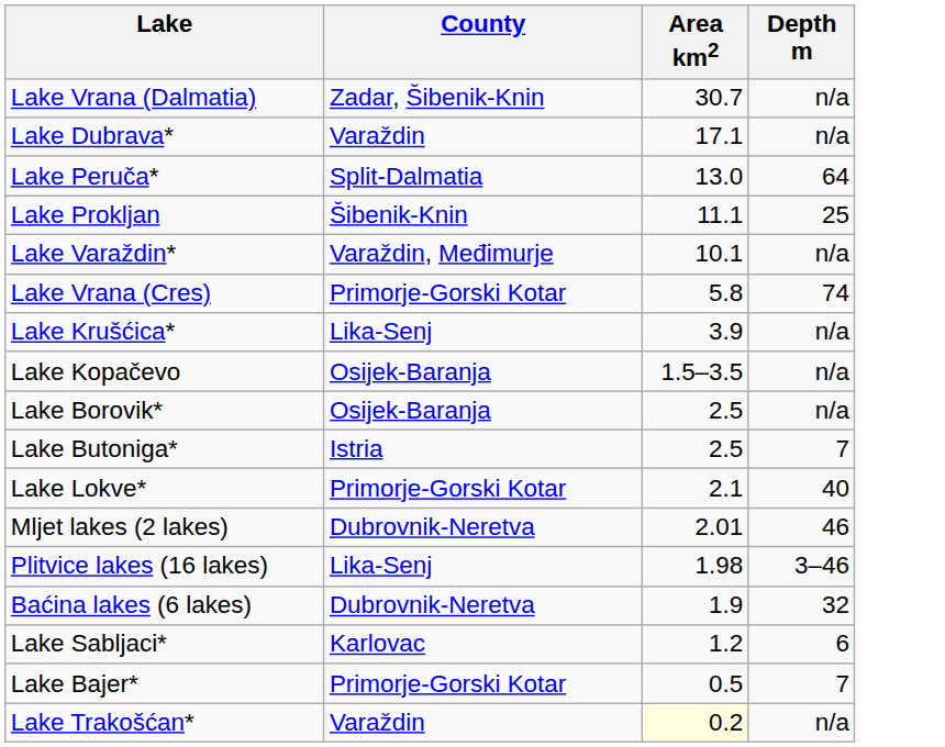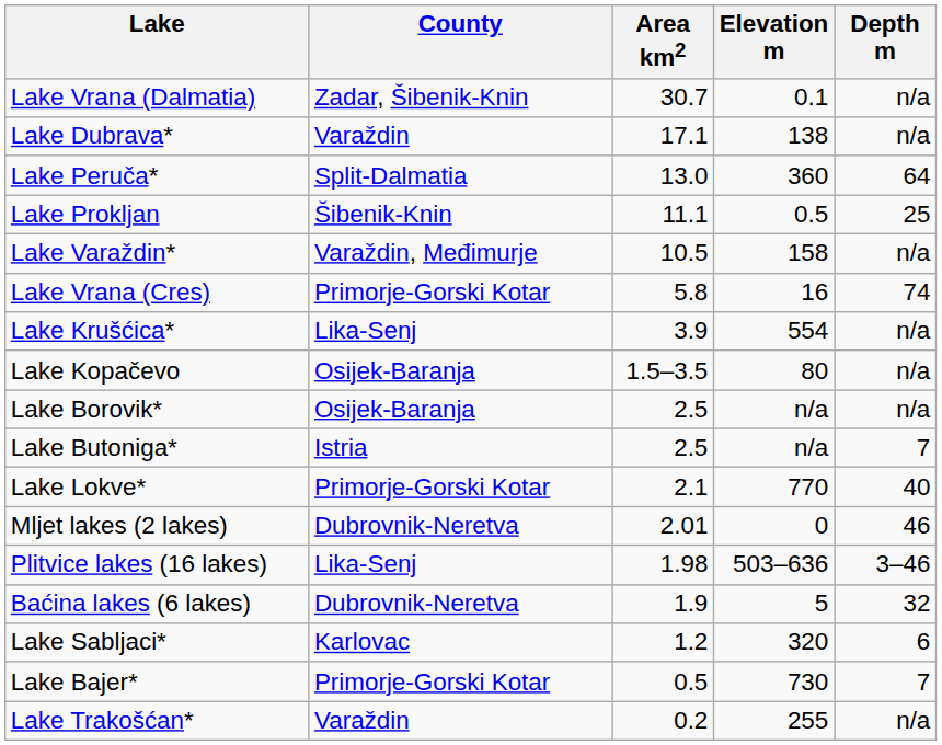+ column: Elevation m | 0.1 | 138 | 360 | 0.5 | 158 | 16 | 554 | 80 | n/a | n/a | 770 | 0 | 503–636 | 5 | 320 | 730 | 255
Lake Varaždin* | Area km2: 10.1 -> 10.5
Lake Trakošćan* | Area km2: lightyellow background -> no background
